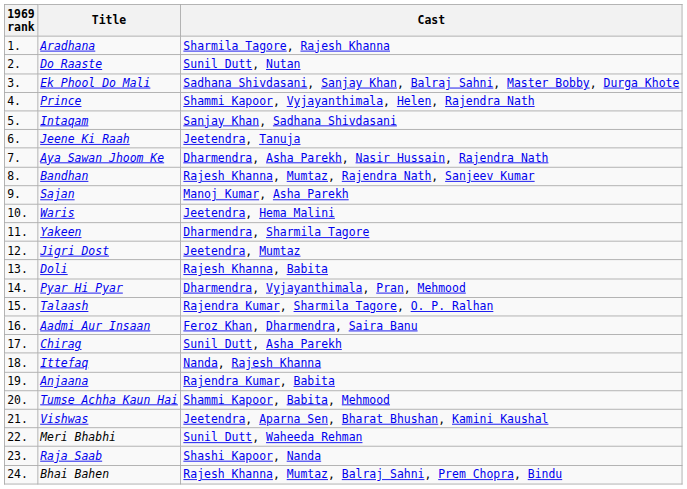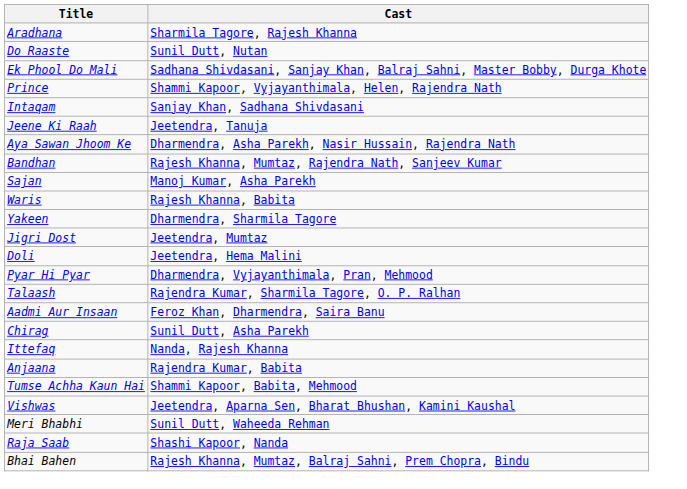- column: 1969 rank | 1. | 2. | 3. | 4. | 5. | 6. | 7. | 8. | 9. | 10. | 11. | 12. | 13. | 14. | 15. | 16. | 17. | 18. | 19. | 20. | 21. | 22. | 23. | 24.
Waris | Cast: Jeetendra, Hema Malini -> Rajesh Khanna, Babita
Doli | Cast: Rajesh Khanna, Babita -> Jeetendra, Hema Malini
